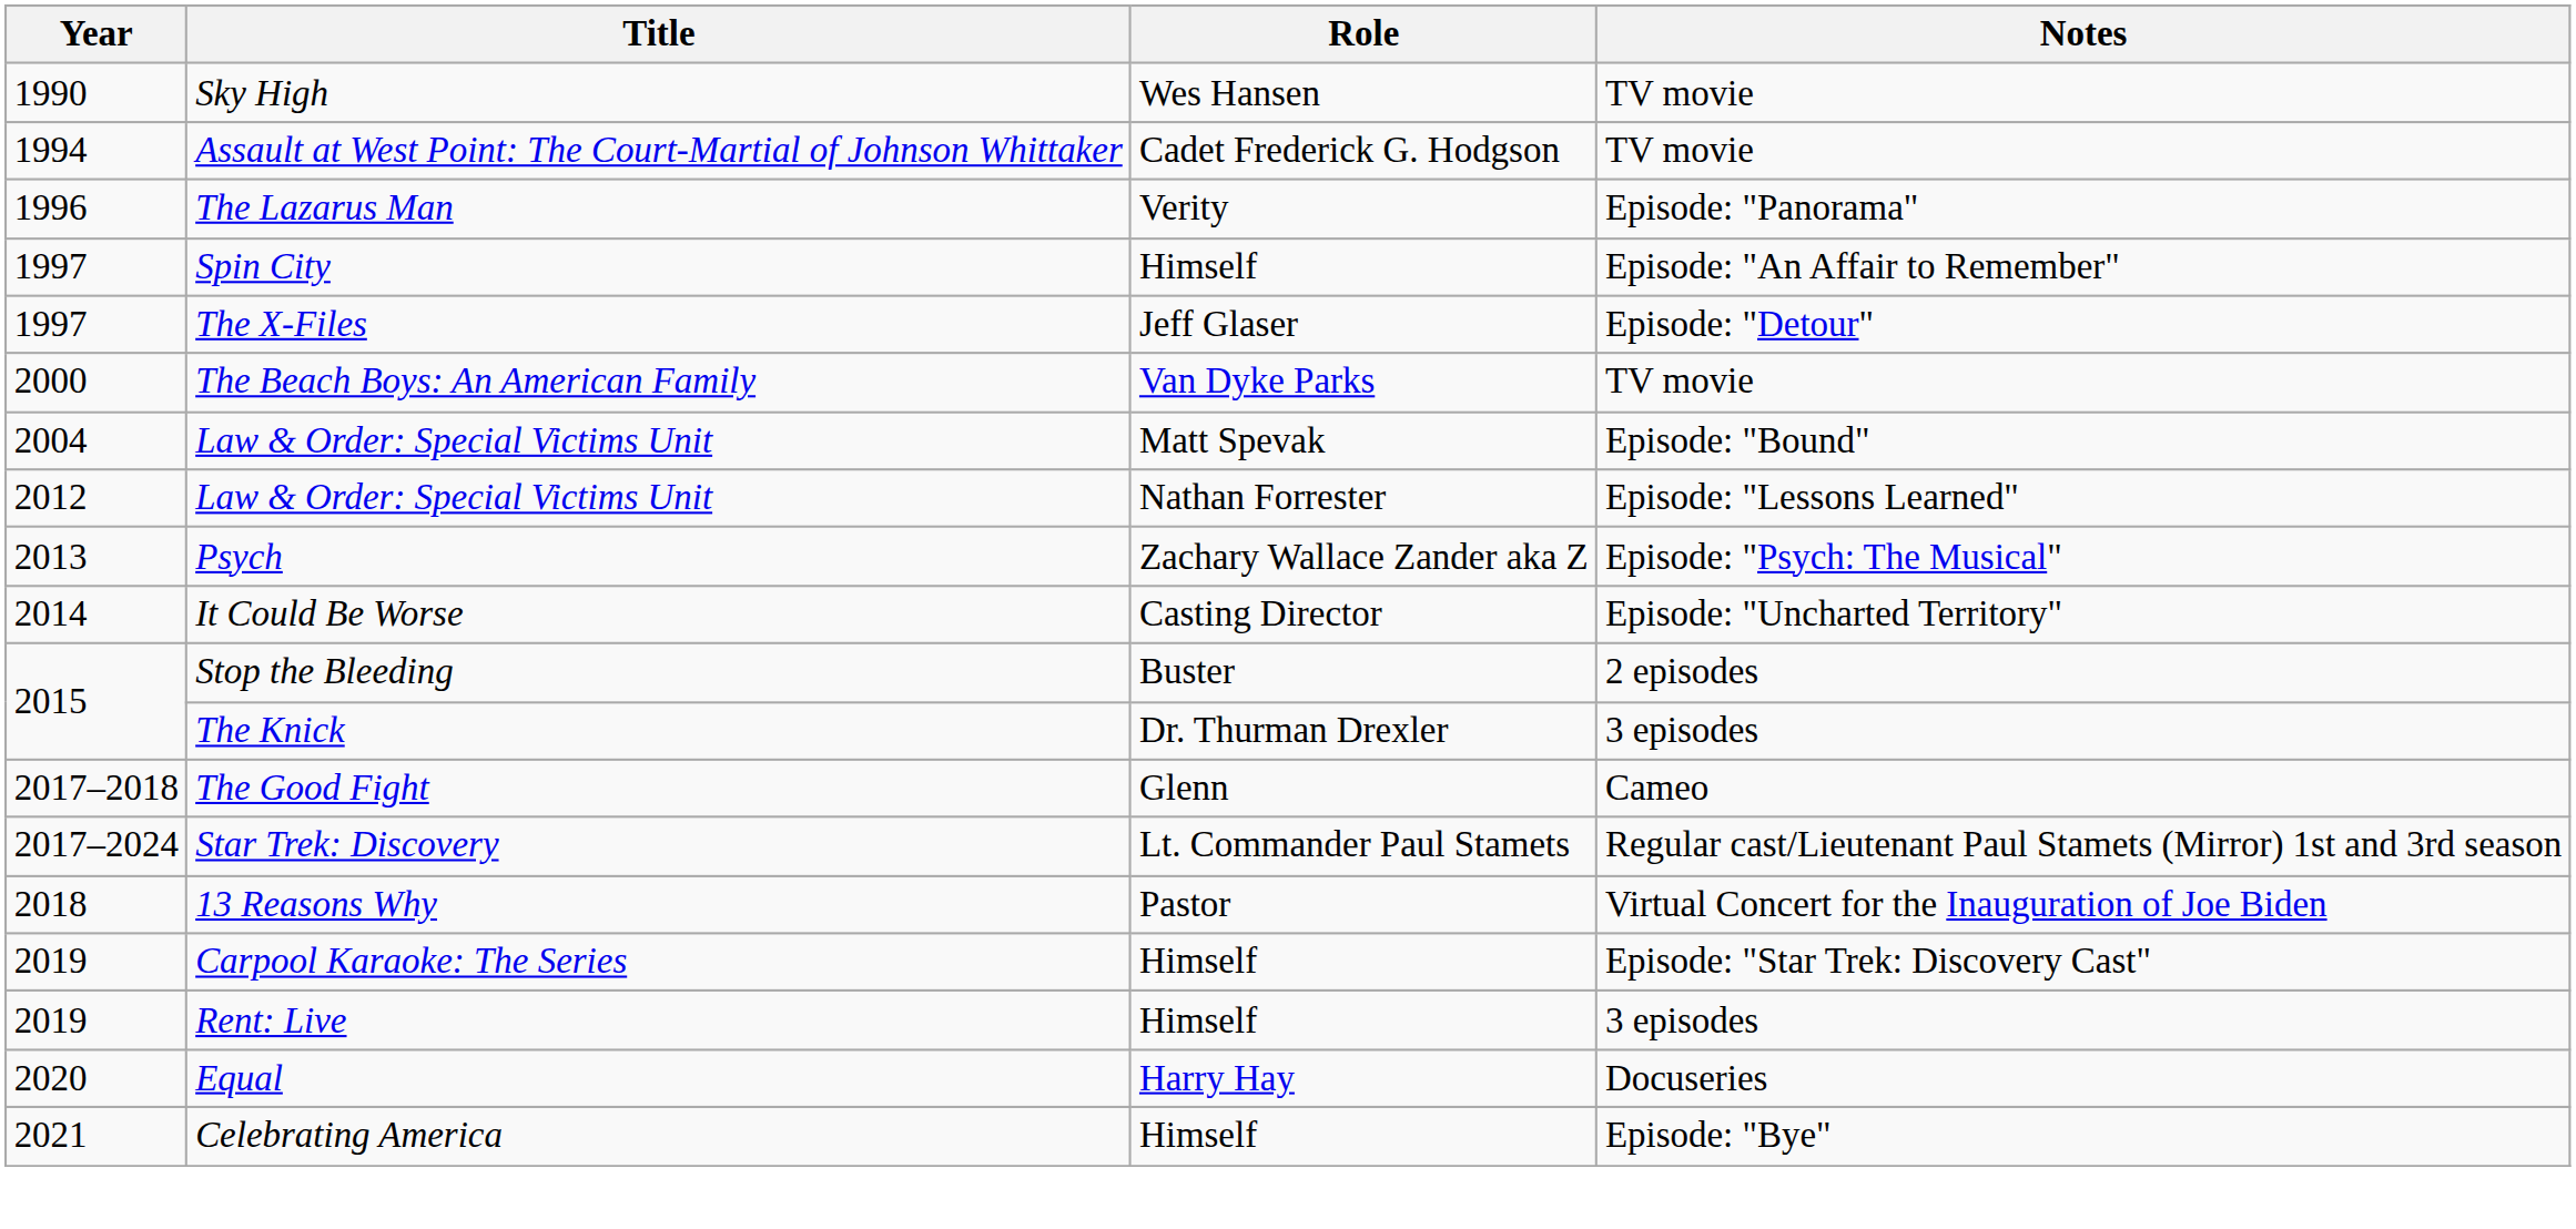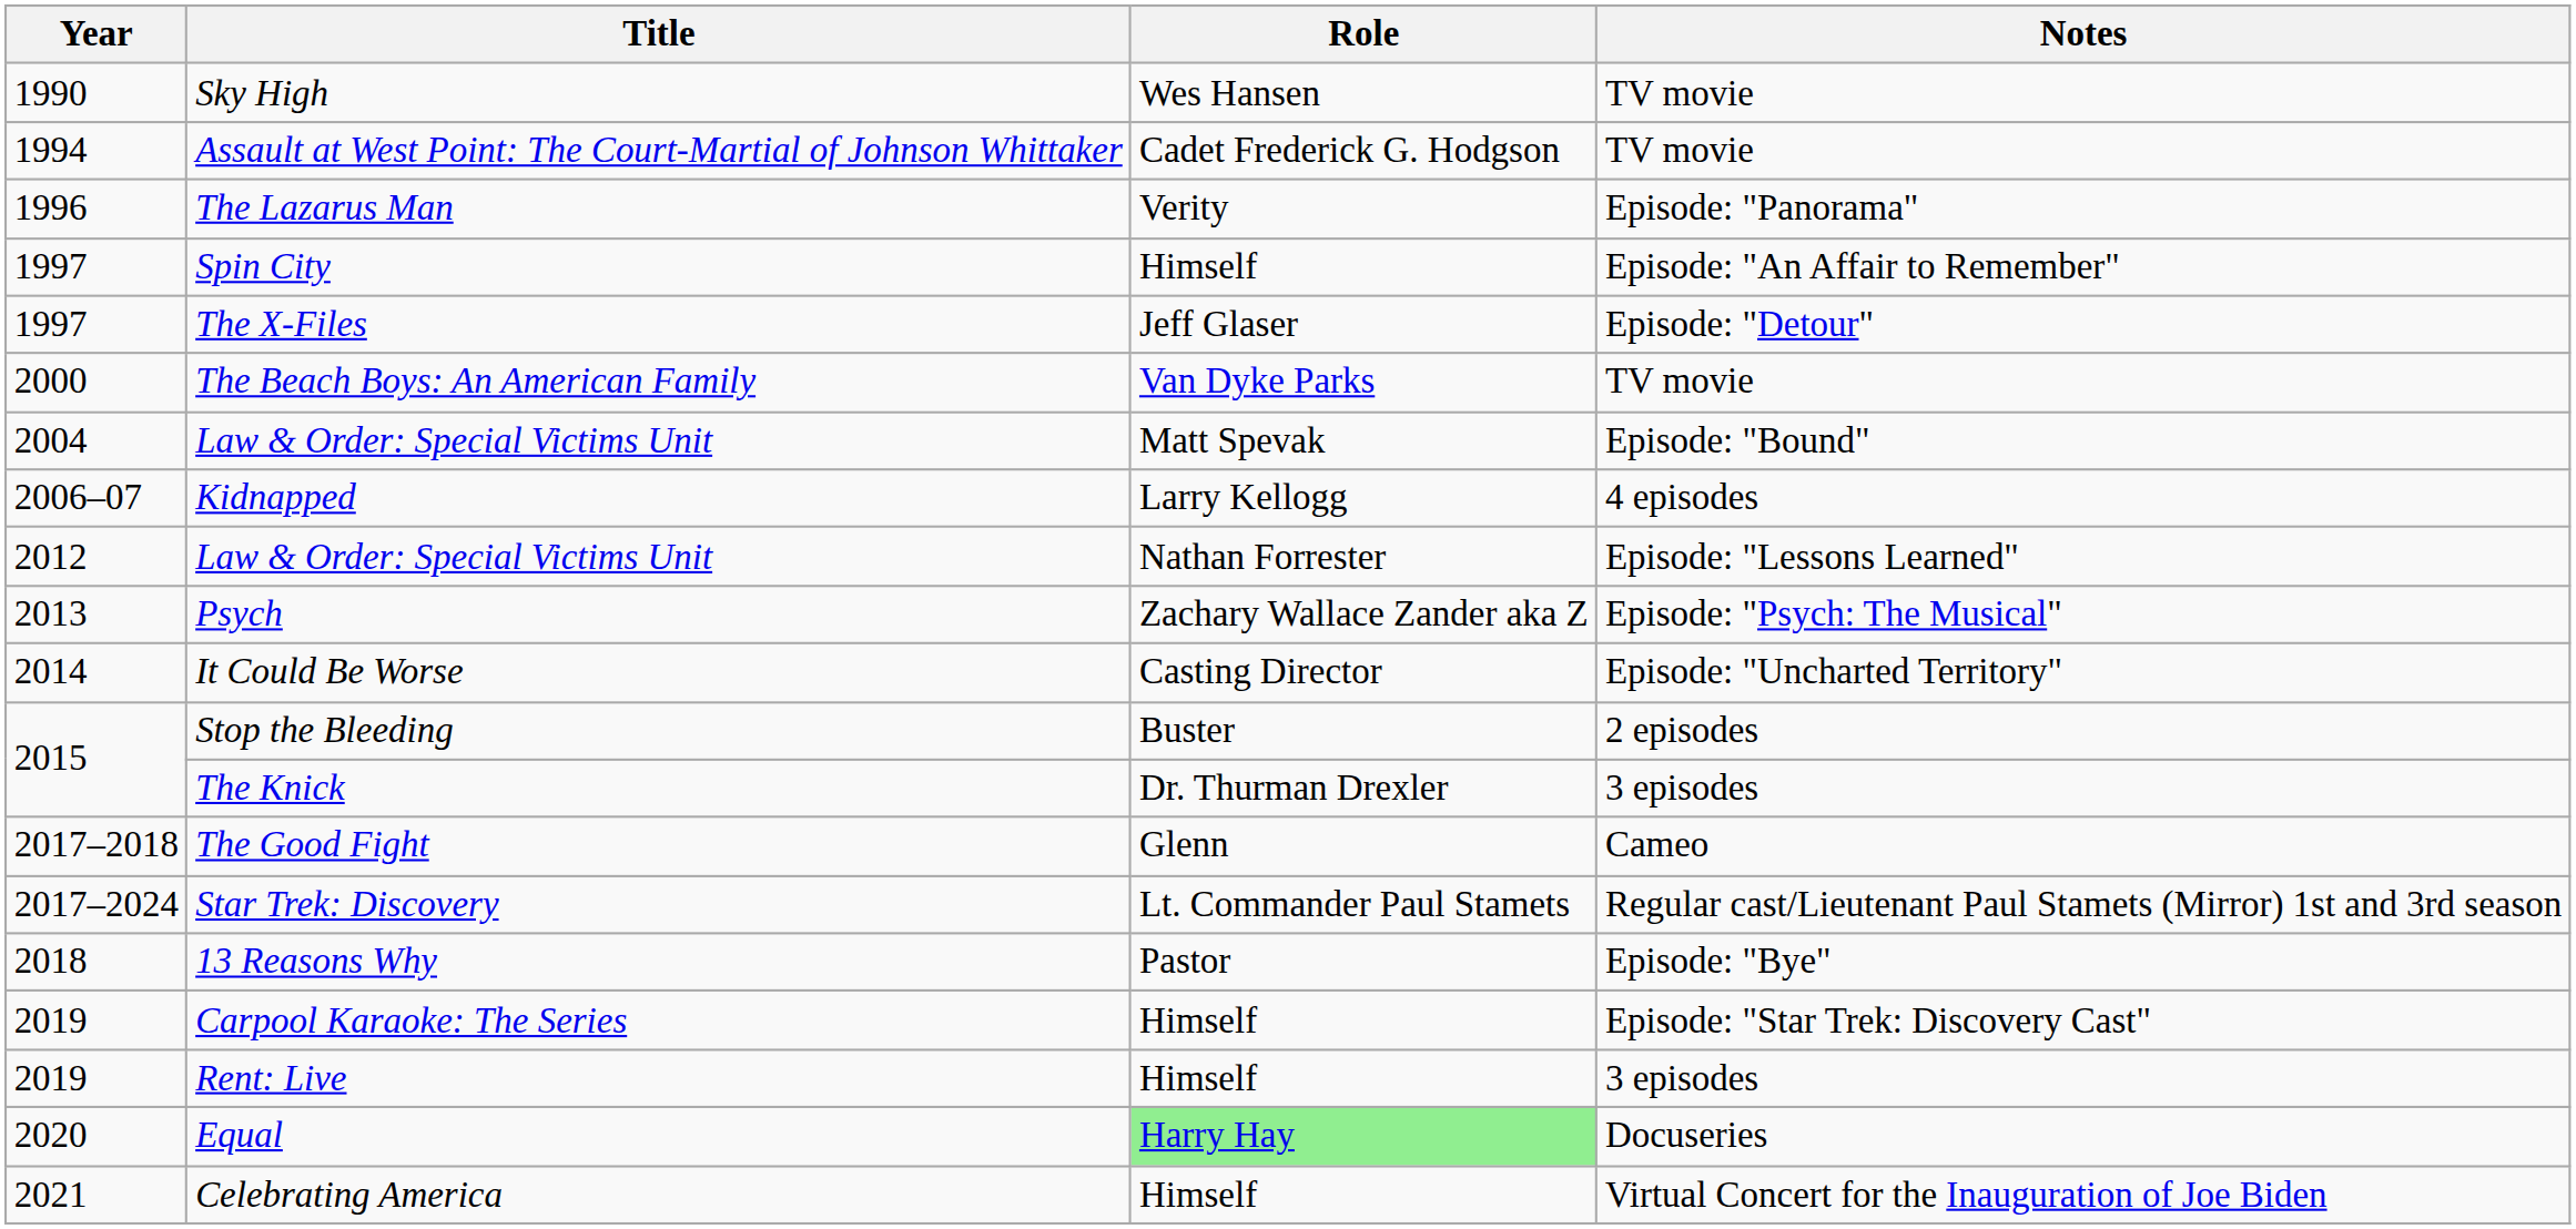+ row: 2006–07 | Kidnapped | Larry Kellogg | 4 episodes
13 Reasons Why | Notes: Virtual Concert for the Inauguration of Joe Biden -> Episode: "Bye"
Equal | Role: no background -> lightgreen background
Celebrating America | Notes: Episode: "Bye" -> Virtual Concert for the Inauguration of Joe Biden
